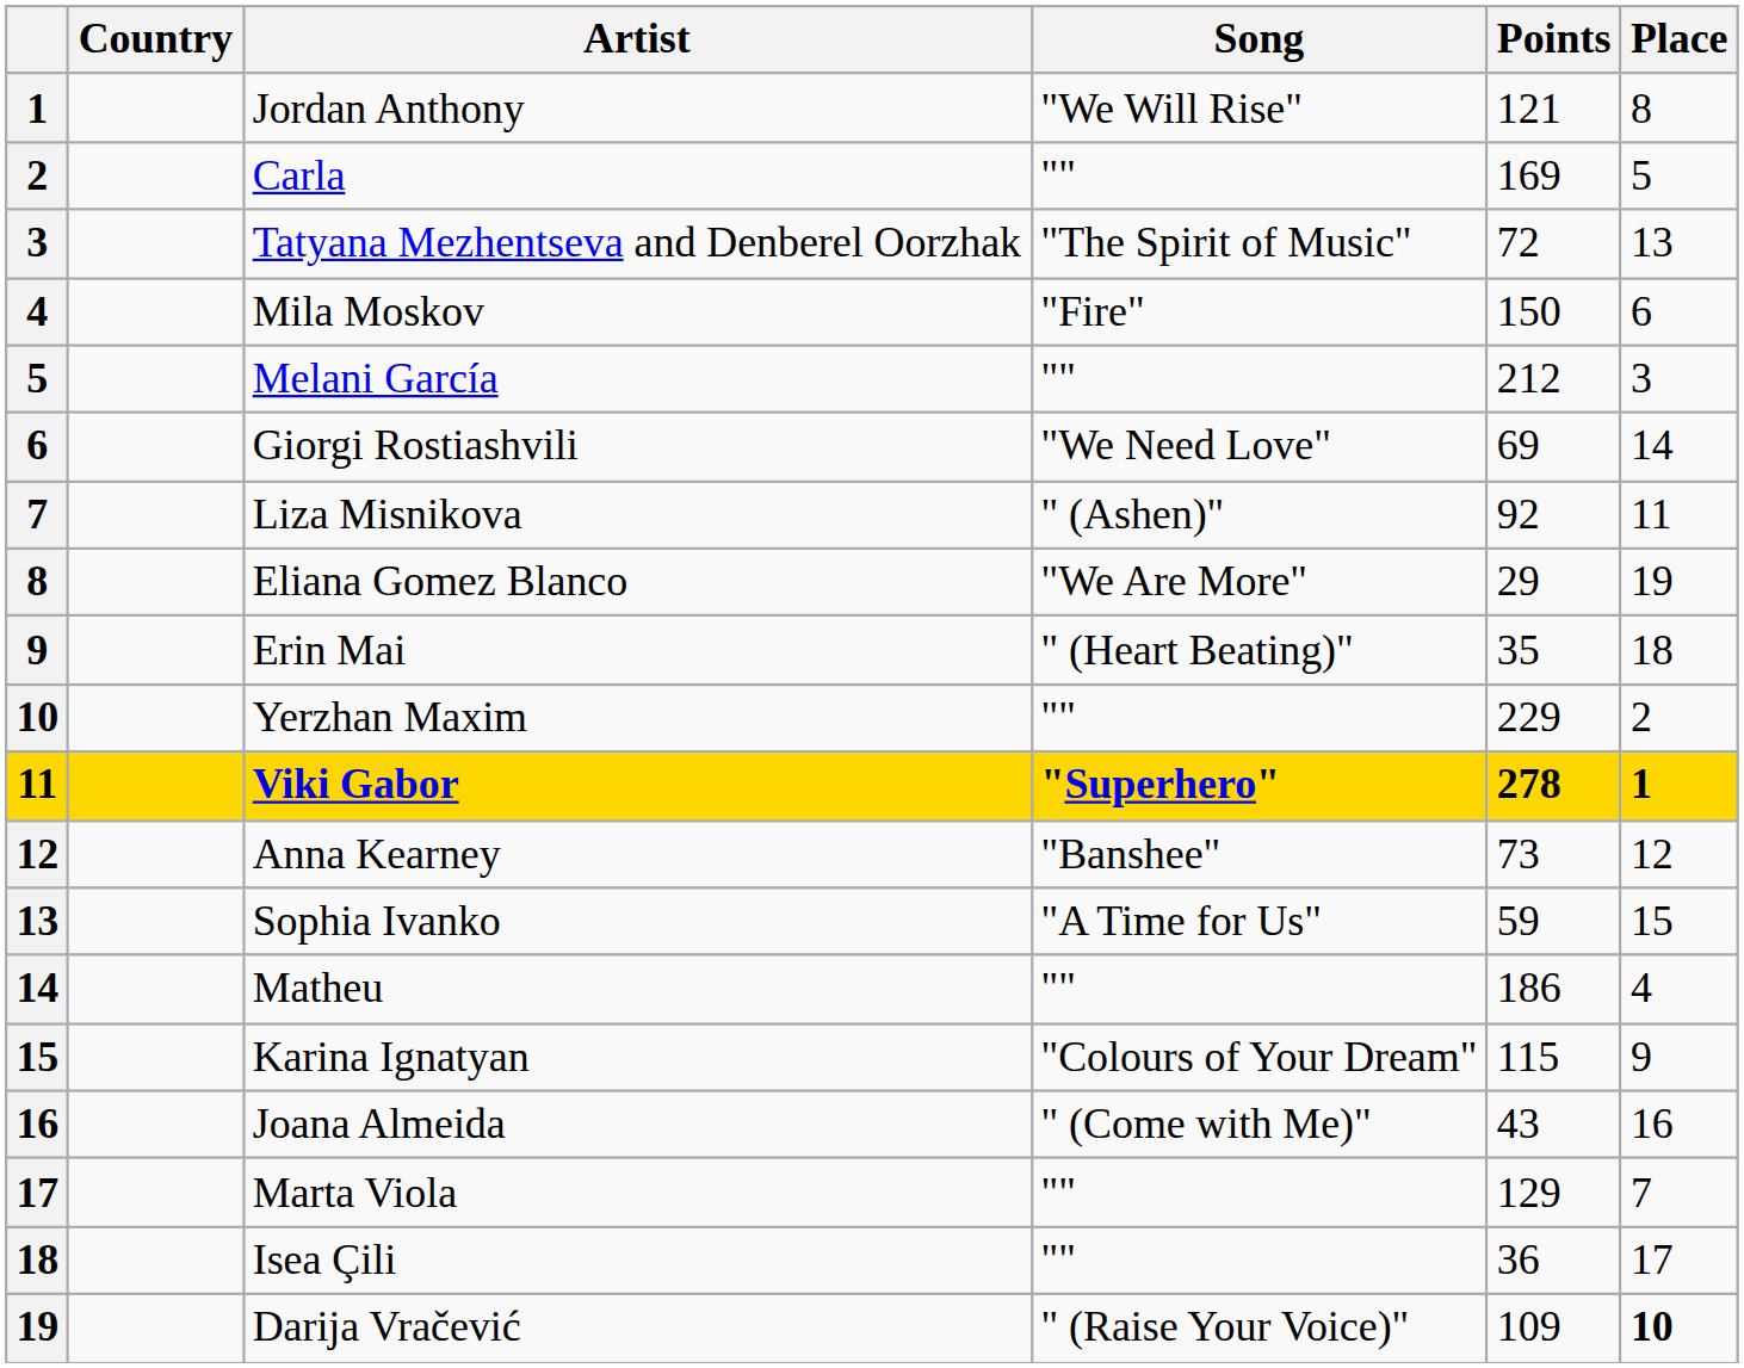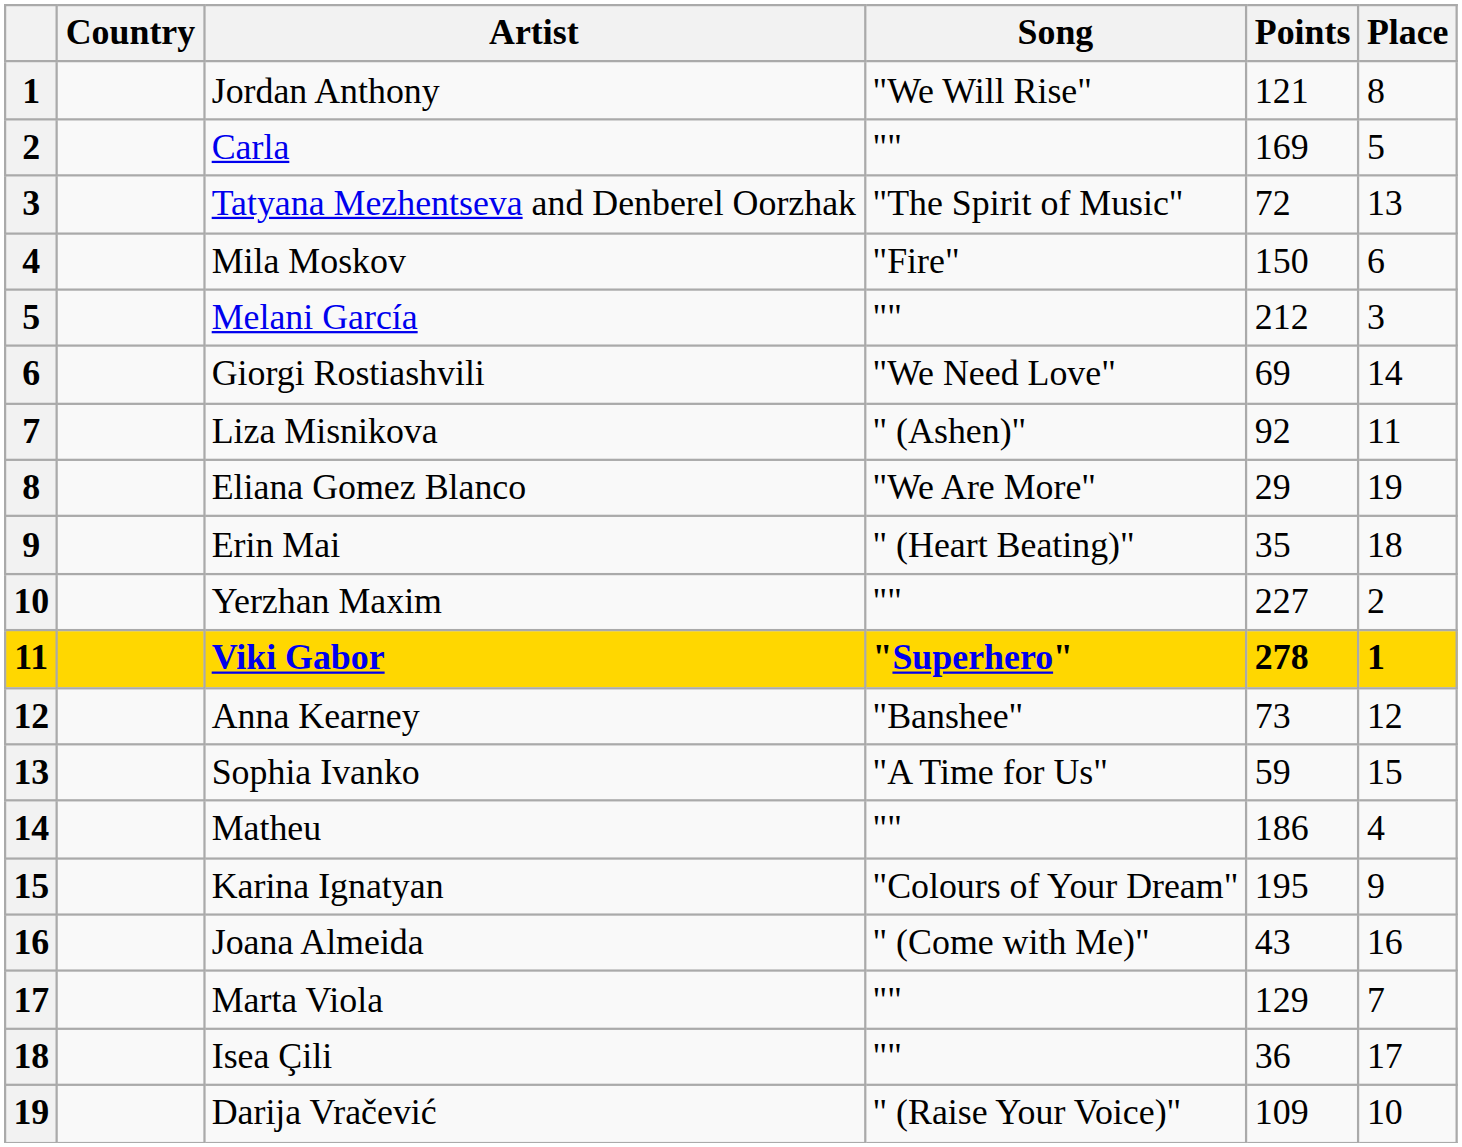Yerzhan Maxim | Points: 229 -> 227
Karina Ignatyan | Points: 115 -> 195
Darija Vračević | Place: bold -> normal
